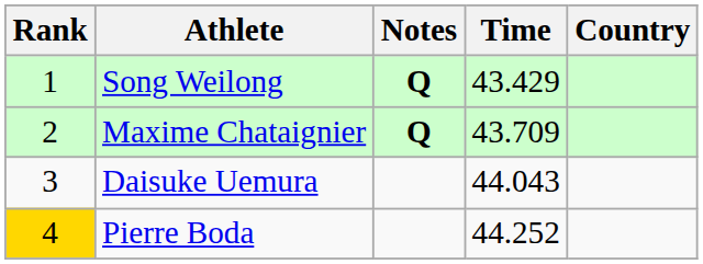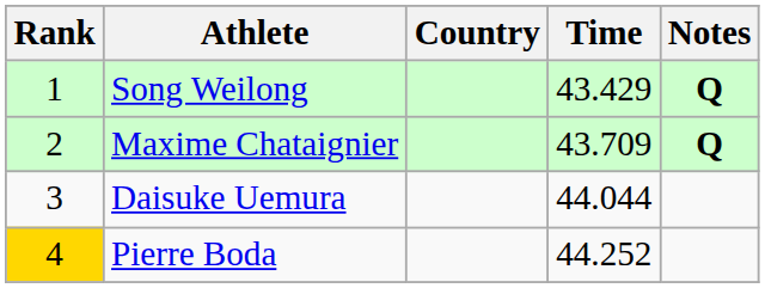columns swapped: Country <-> Notes
Daisuke Uemura | Time: 44.043 -> 44.044
